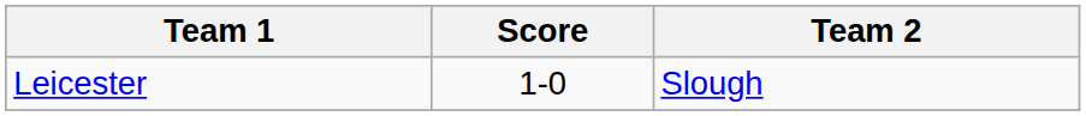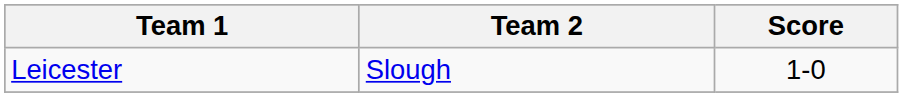columns swapped: Team 2 <-> Score
